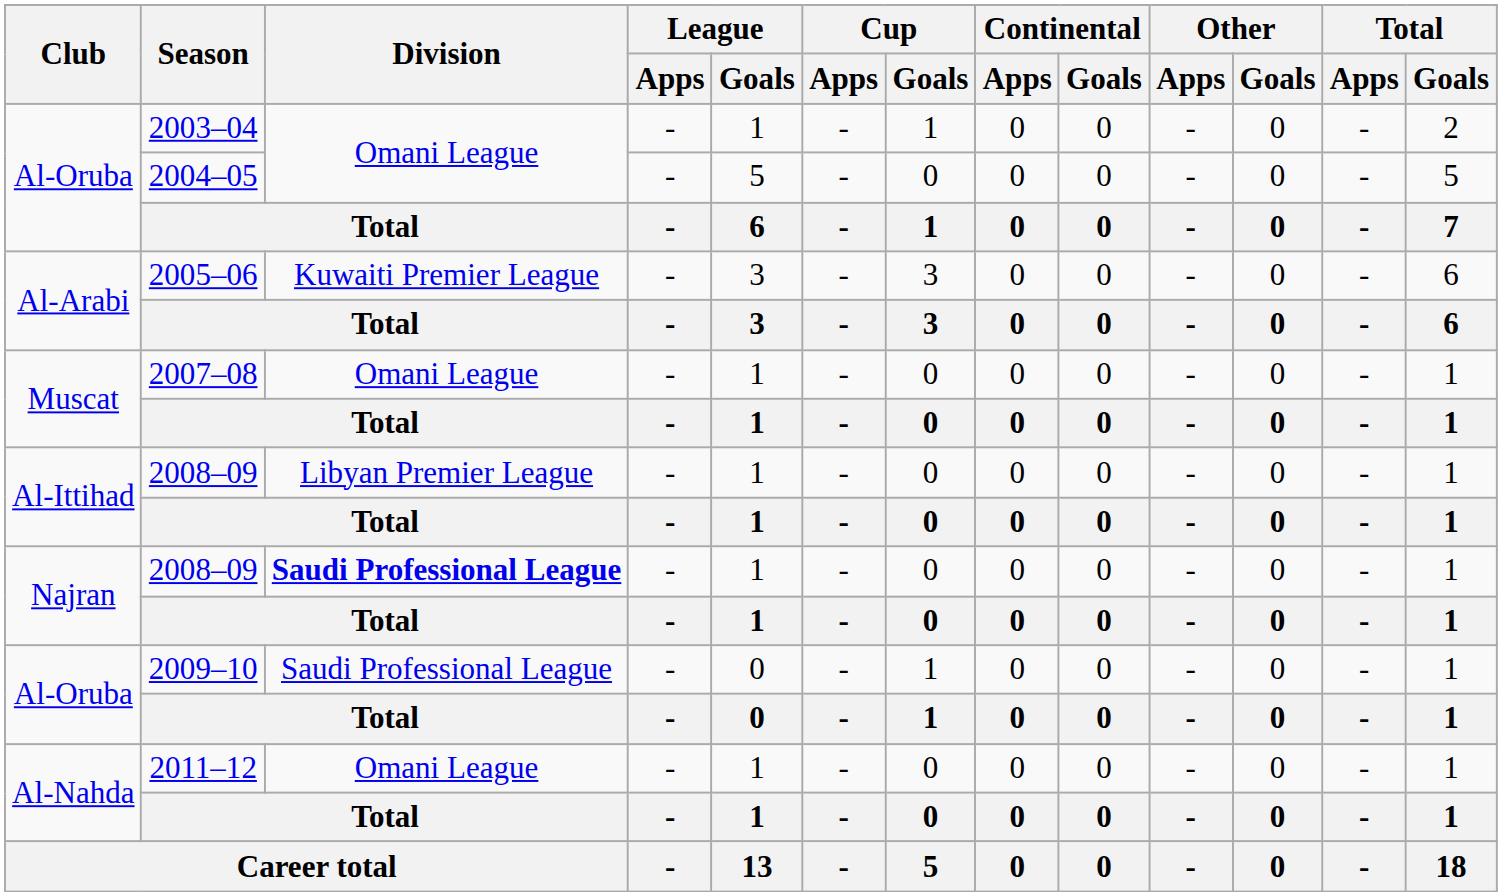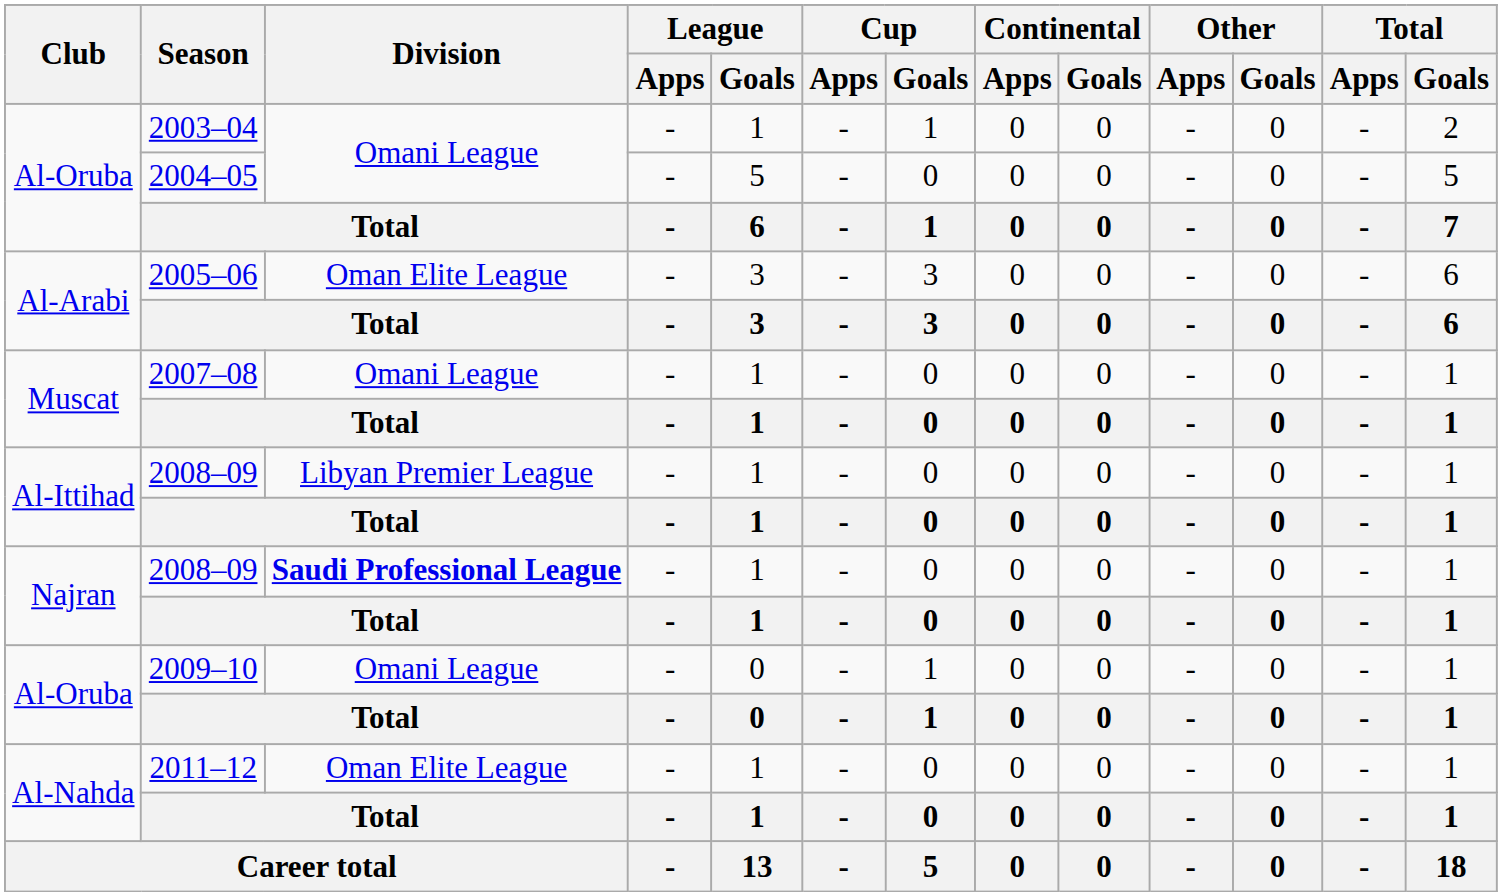2005–06 | Division: Kuwaiti Premier League -> Oman Elite League
2009–10 | Division: Saudi Professional League -> Omani League
2011–12 | Division: Omani League -> Oman Elite League
